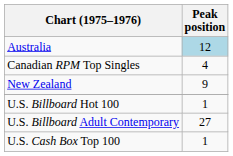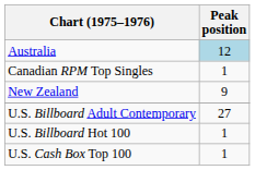Canadian RPM Top Singles | Peak position: 4 -> 1
rows swapped: U.S. Billboard Hot 100 <-> U.S. Billboard Adult Contemporary
